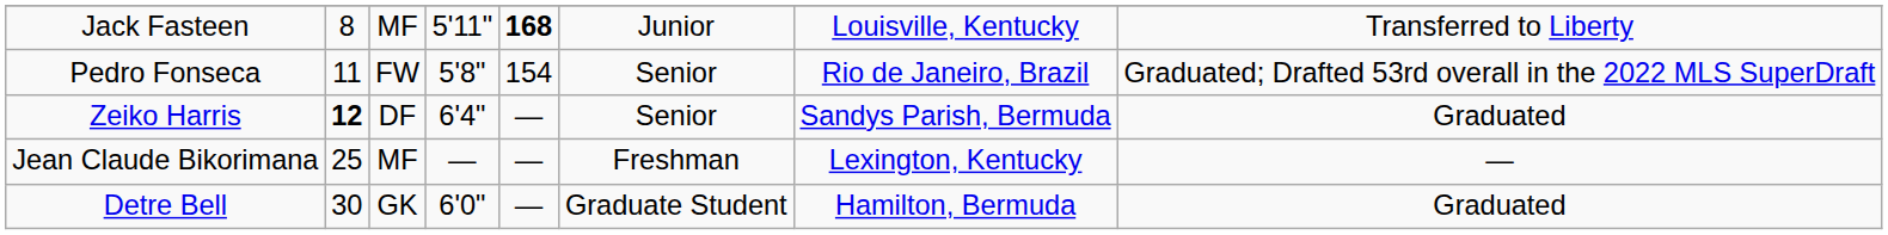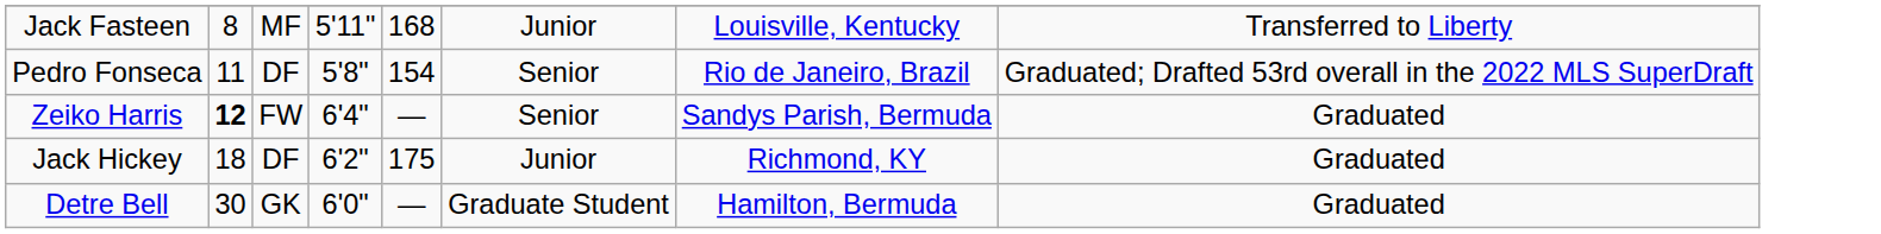Jack Fasteen | column 5: bold -> normal
Pedro Fonseca | column 3: FW -> DF
Zeiko Harris | column 3: DF -> FW
+ row: Jack Hickey | 18 | DF | 6'2" | 175 | Junior | Richmond, KY | Graduated
- row: Jean Claude Bikorimana | 25 | MF | — | — | Freshman | Lexington, Kentucky | —
